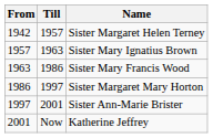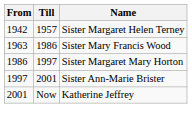- row: 1957 | 1963 | Sister Mary Ignatius Brown
